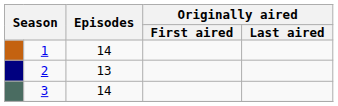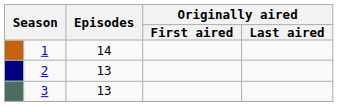3 | Episodes: 14 -> 13
